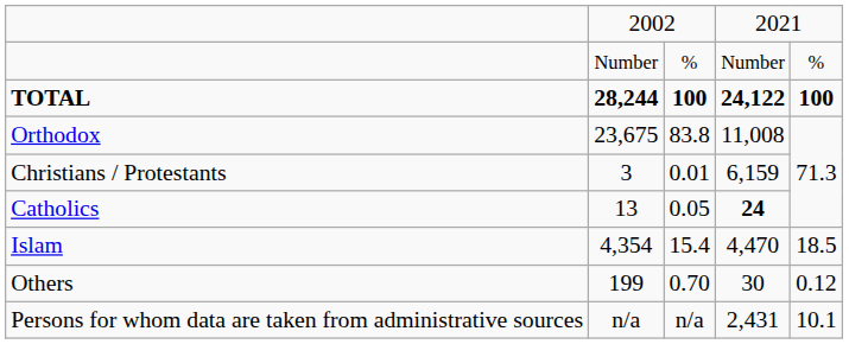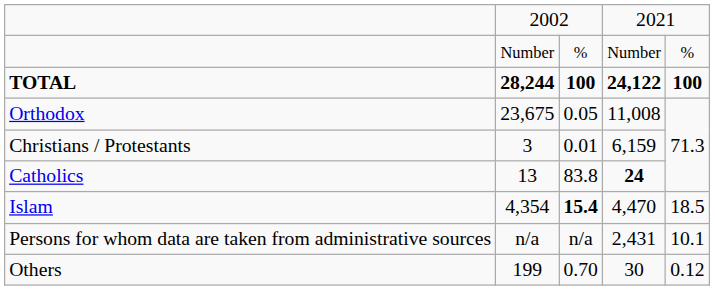Orthodox | column 3: 83.8 -> 0.05
Catholics | column 3: 0.05 -> 83.8
Islam | column 3: normal -> bold
rows swapped: Others <-> Persons for whom data are taken from administrative sources
